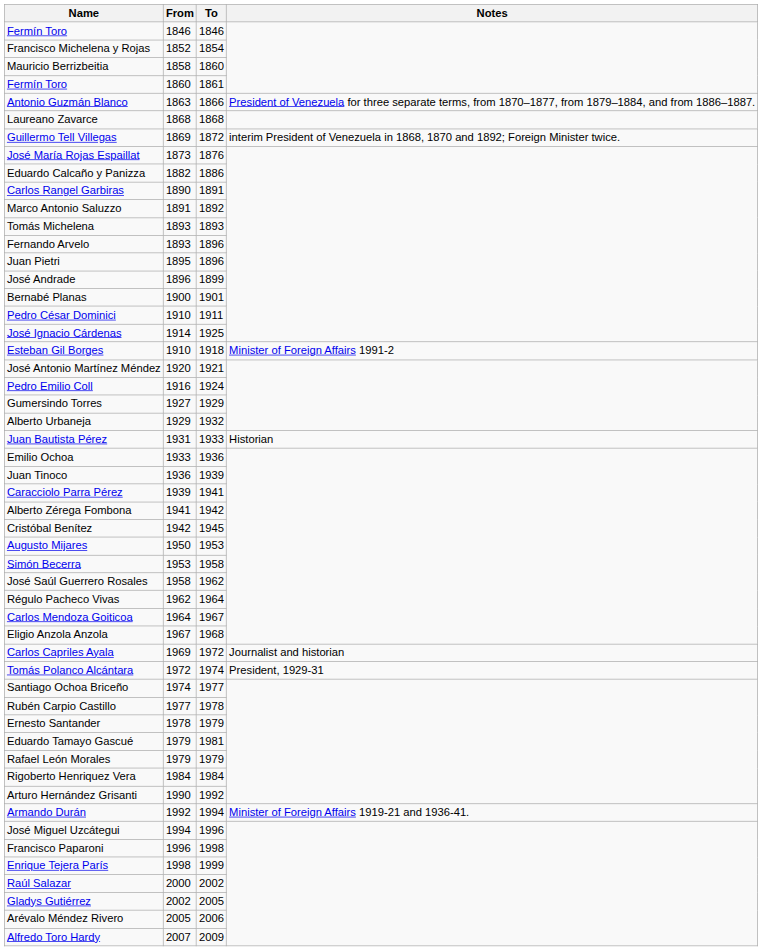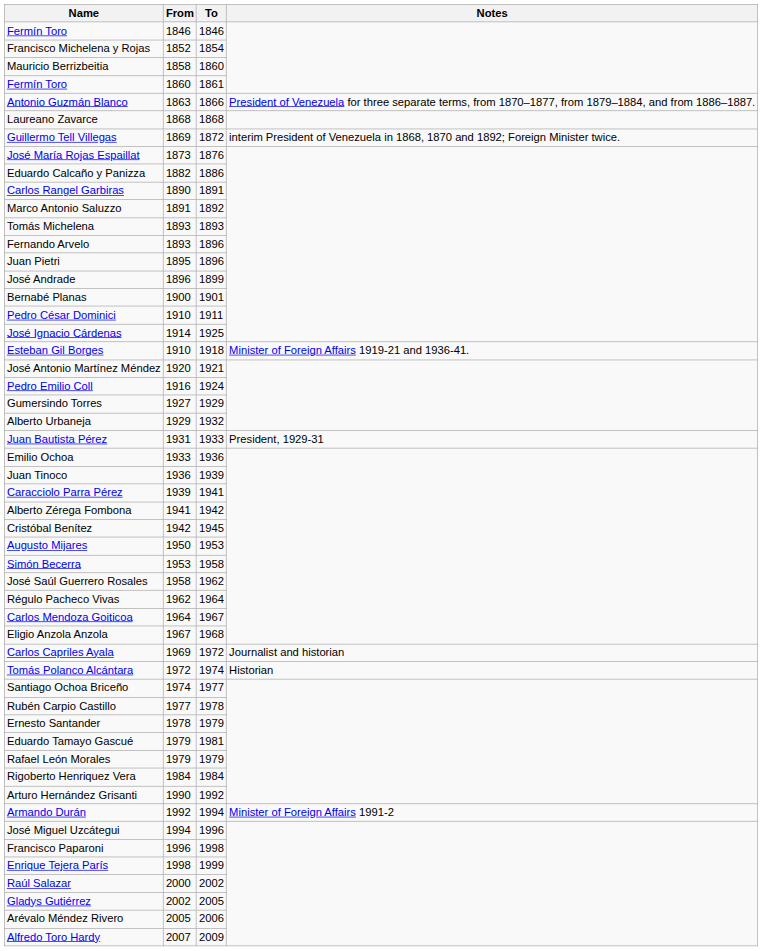Esteban Gil Borges | Notes: Minister of Foreign Affairs 1991-2 -> Minister of Foreign Affairs 1919-21 and 1936-41.
Juan Bautista Pérez | Notes: Historian -> President, 1929-31
Tomás Polanco Alcántara | Notes: President, 1929-31 -> Historian
Armando Durán | Notes: Minister of Foreign Affairs 1919-21 and 1936-41. -> Minister of Foreign Affairs 1991-2
